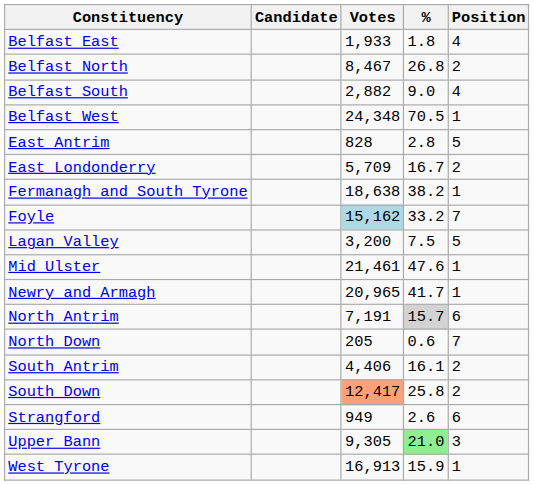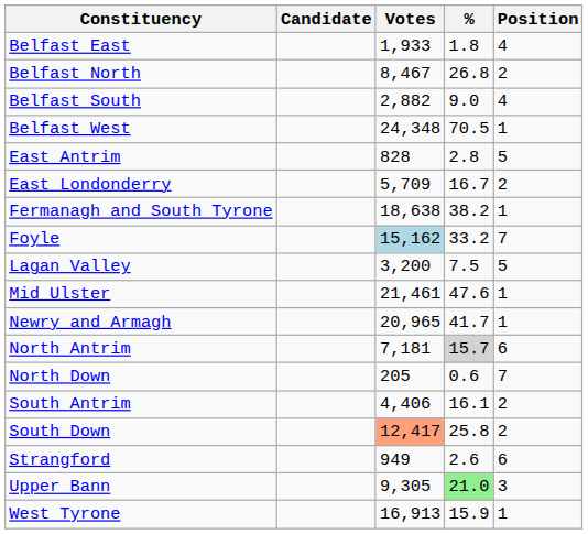North Antrim | Votes: 7,191 -> 7,181
